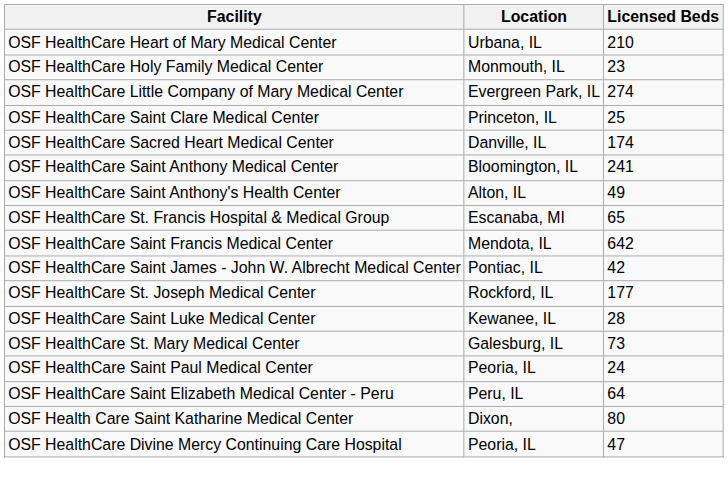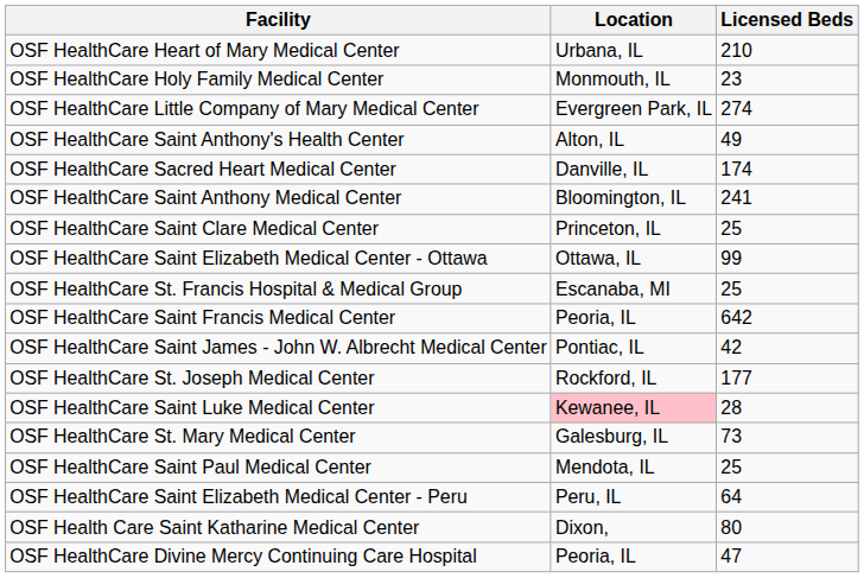rows swapped: OSF HealthCare Saint Clare Medical Center <-> OSF HealthCare Saint Anthony's Health Center
+ row: OSF HealthCare Saint Elizabeth Medical Center - Ottawa | Ottawa, IL | 99
OSF HealthCare St. Francis Hospital & Medical Group | Licensed Beds: 65 -> 25
OSF HealthCare Saint Francis Medical Center | Location: Mendota, IL -> Peoria, IL
OSF HealthCare Saint Luke Medical Center | Location: no background -> pink background
OSF HealthCare Saint Paul Medical Center | Location: Peoria, IL -> Mendota, IL
OSF HealthCare Saint Paul Medical Center | Licensed Beds: 24 -> 25
